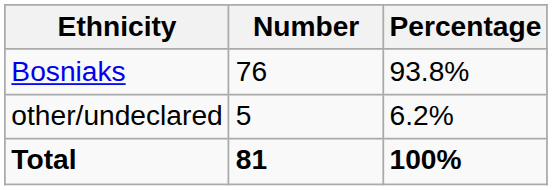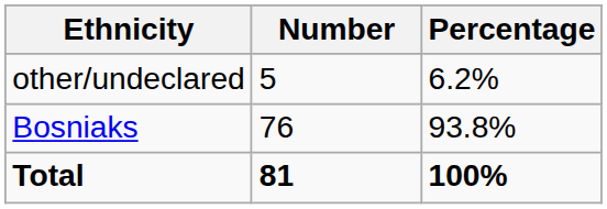rows swapped: Bosniaks <-> other/undeclared
